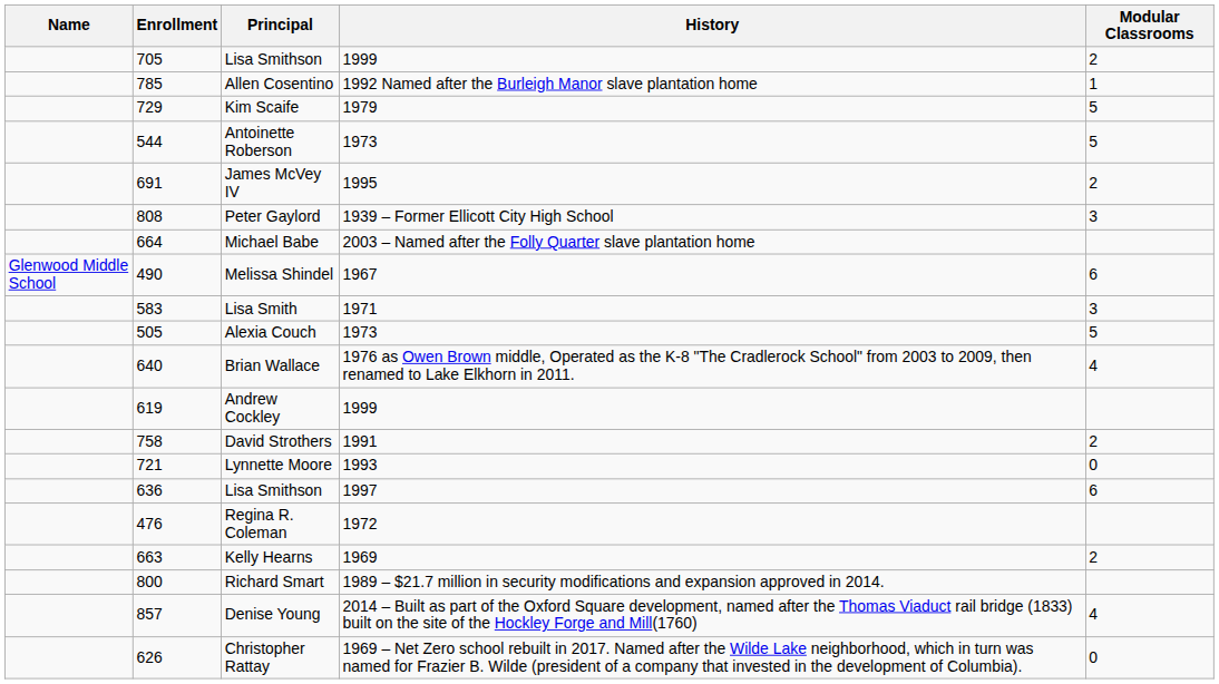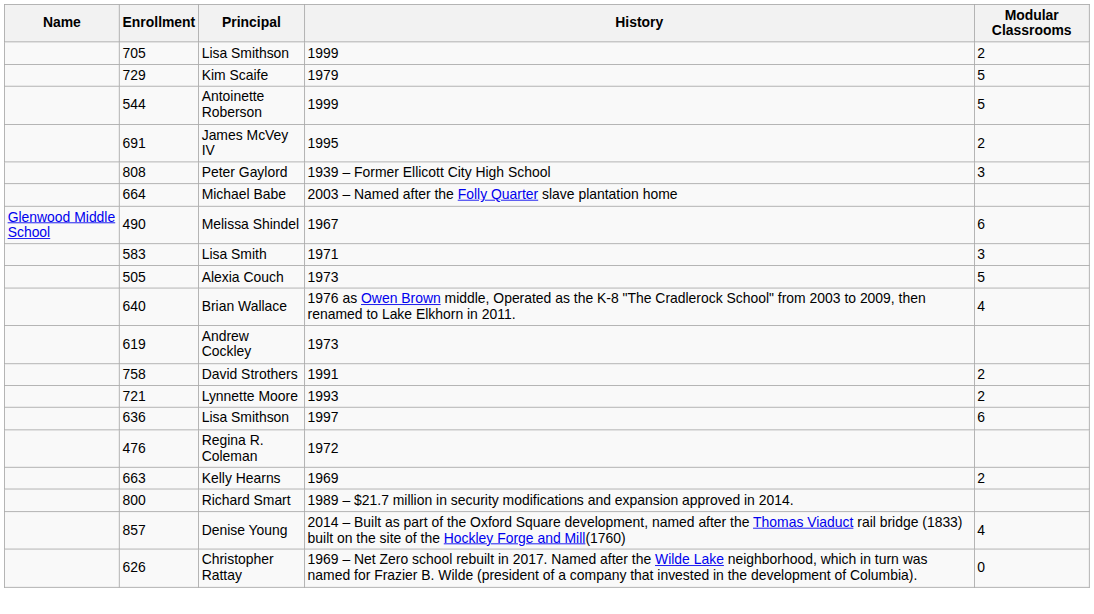- row: 785 | Allen Cosentino | 1992 Named after the Burleigh Manor slave plantation home | 1
Antoinette Roberson | History: 1973 -> 1999
Andrew Cockley | History: 1999 -> 1973
Lynnette Moore | Modular Classrooms: 0 -> 2
